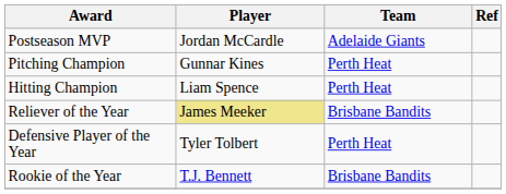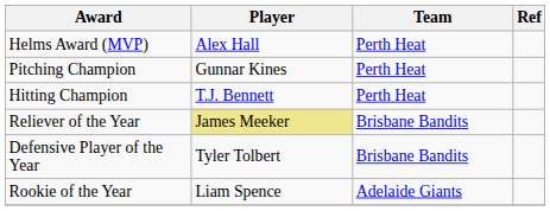+ row: Helms Award (MVP) | Alex Hall | Perth Heat
- row: Postseason MVP | Jordan McCardle | Adelaide Giants
Hitting Champion | Player: Liam Spence -> T.J. Bennett
Defensive Player of the Year | Team: Perth Heat -> Brisbane Bandits
Rookie of the Year | Player: T.J. Bennett -> Liam Spence
Rookie of the Year | Team: Brisbane Bandits -> Adelaide Giants
